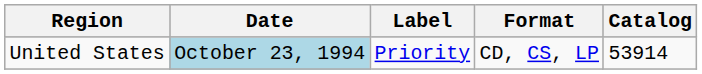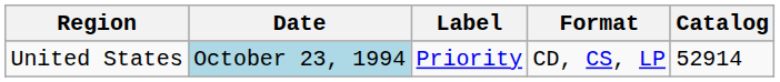United States | Catalog: 53914 -> 52914
